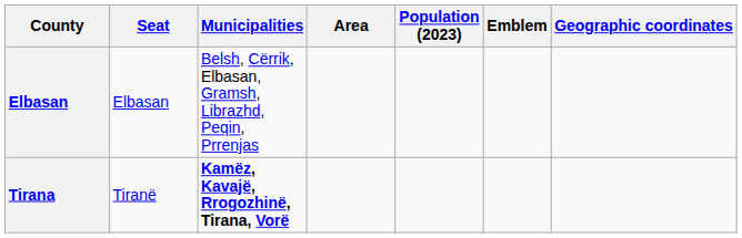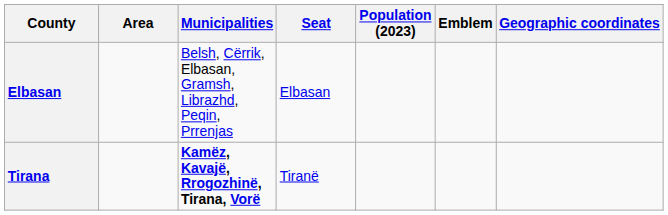columns swapped: Seat <-> Area
